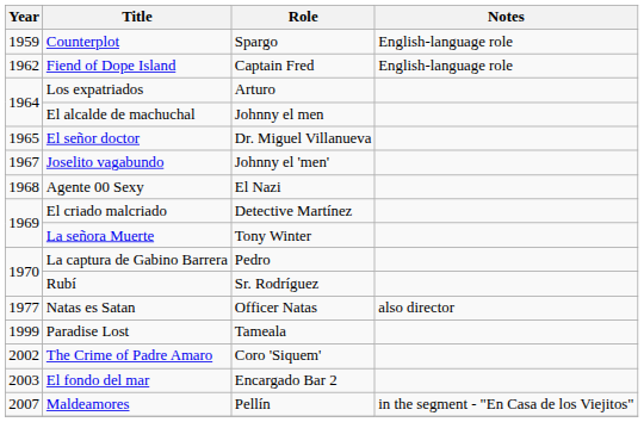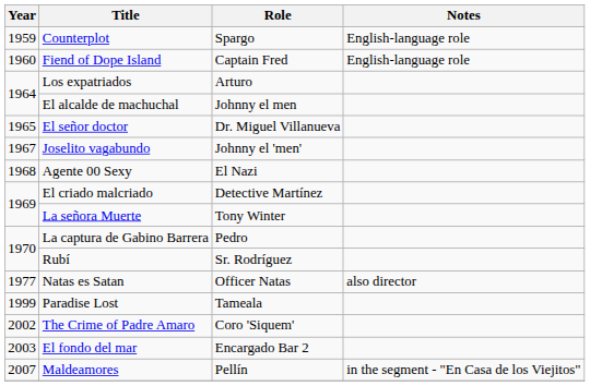Fiend of Dope Island | Year: 1962 -> 1960
